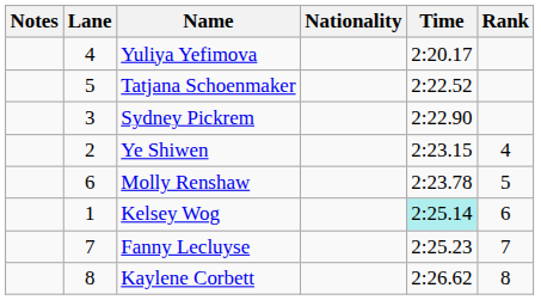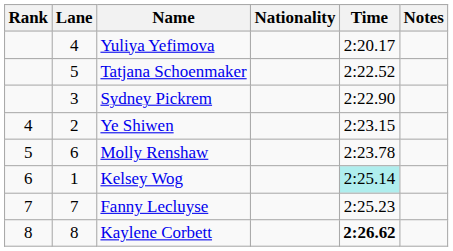columns swapped: Rank <-> Notes
Kaylene Corbett | Time: normal -> bold
